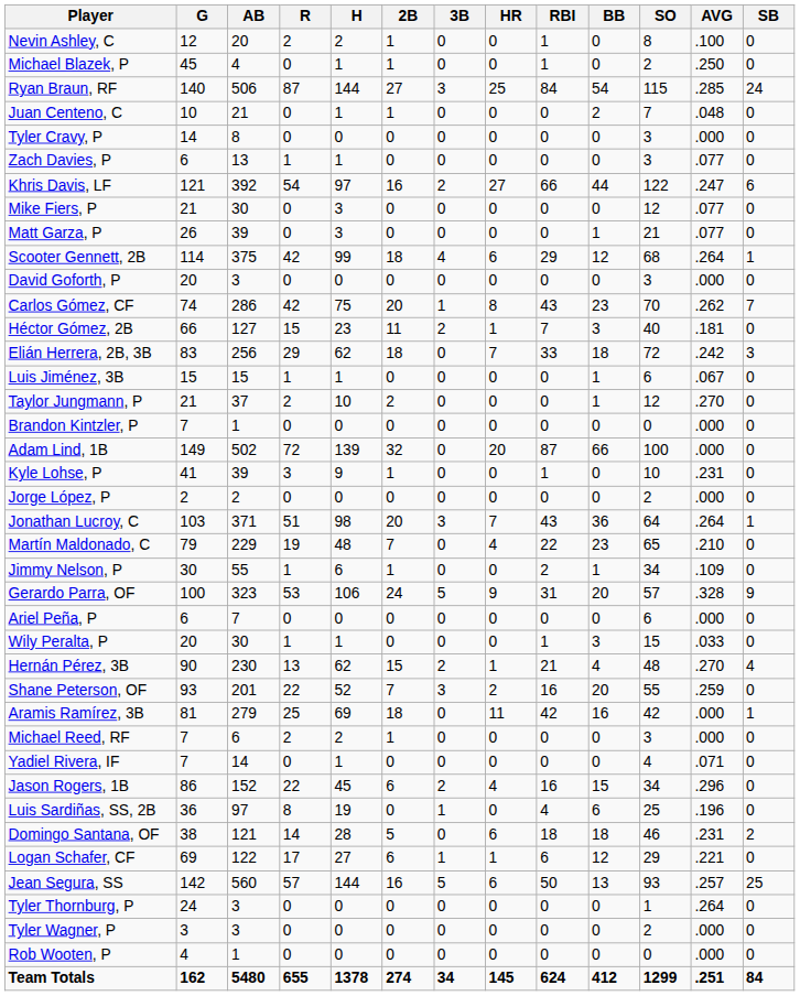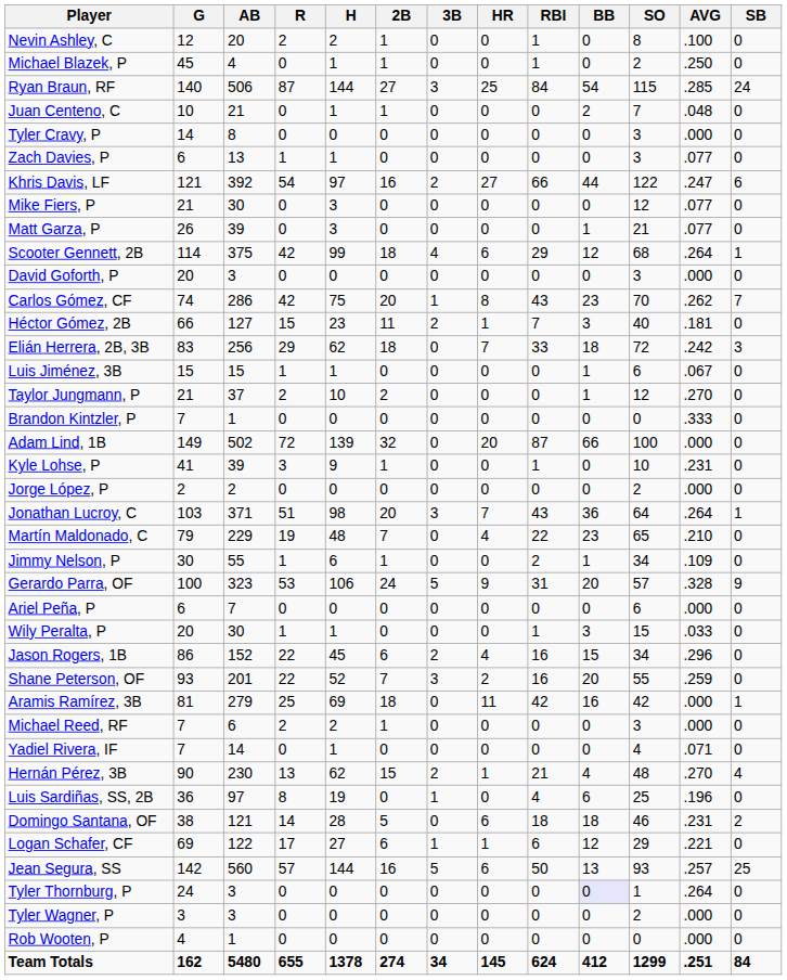Brandon Kintzler, P | AVG: .000 -> .333
rows swapped: Hernán Pérez, 3B <-> Jason Rogers, 1B
Tyler Thornburg, P | BB: no background -> lavender background
